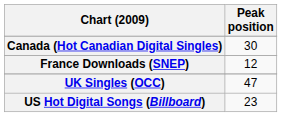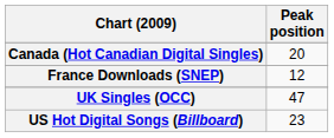Canada (Hot Canadian Digital Singles) | Peak position: 30 -> 20
